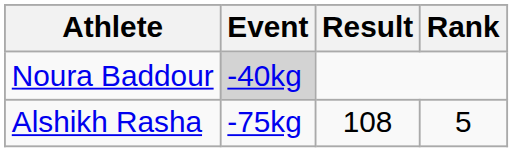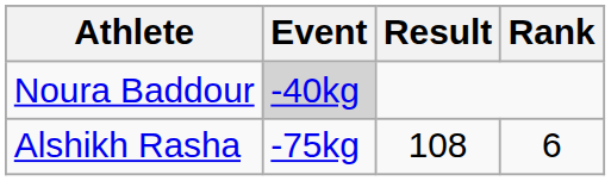Alshikh Rasha | Rank: 5 -> 6
